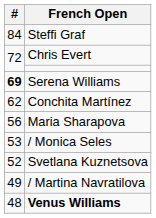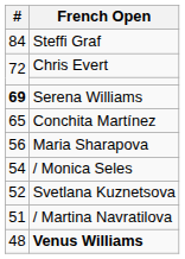Conchita Martínez | #: 62 -> 65
/ Monica Seles | #: 53 -> 54
/ Martina Navratilova | #: 49 -> 51
